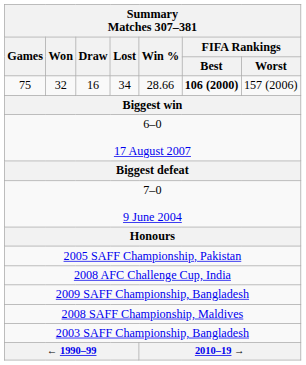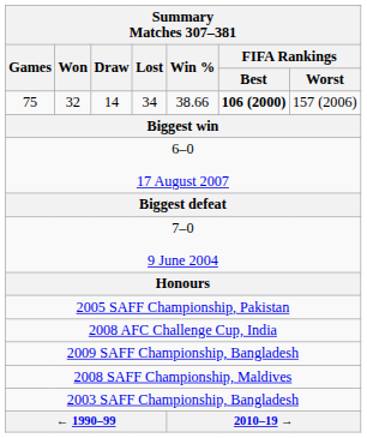75 | Draw: 16 -> 14
75 | Win %: 28.66 -> 38.66
